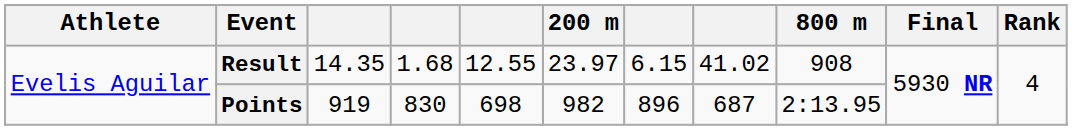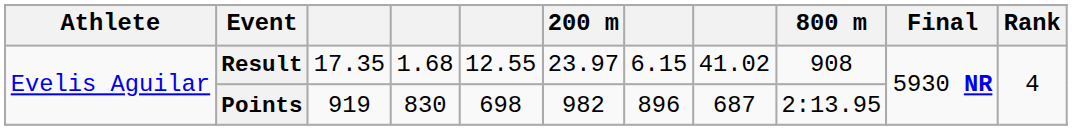Result | column 3: 14.35 -> 17.35
